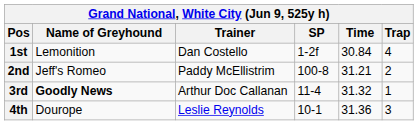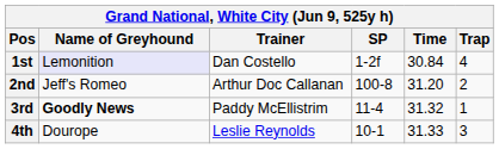1st | Name of Greyhound: no background -> lavender background
2nd | Trainer: Paddy McEllistrim -> Arthur Doc Callanan
2nd | Time: 31.21 -> 31.20
3rd | Trainer: Arthur Doc Callanan -> Paddy McEllistrim
4th | Time: 31.36 -> 31.33
